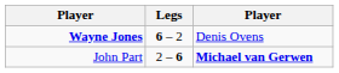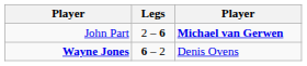rows swapped: John Part <-> Wayne Jones
